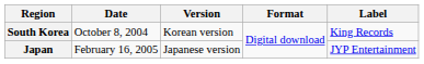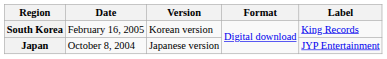South Korea | Date: October 8, 2004 -> February 16, 2005
Japan | Date: February 16, 2005 -> October 8, 2004
